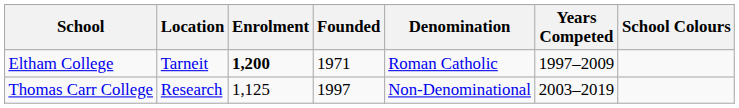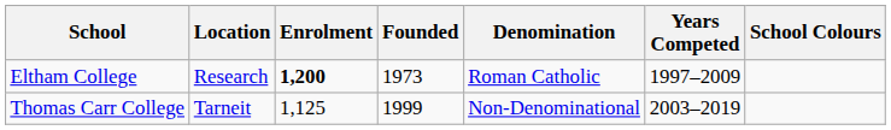Eltham College | Location: Tarneit -> Research
Eltham College | Founded: 1971 -> 1973
Thomas Carr College | Location: Research -> Tarneit
Thomas Carr College | Founded: 1997 -> 1999
